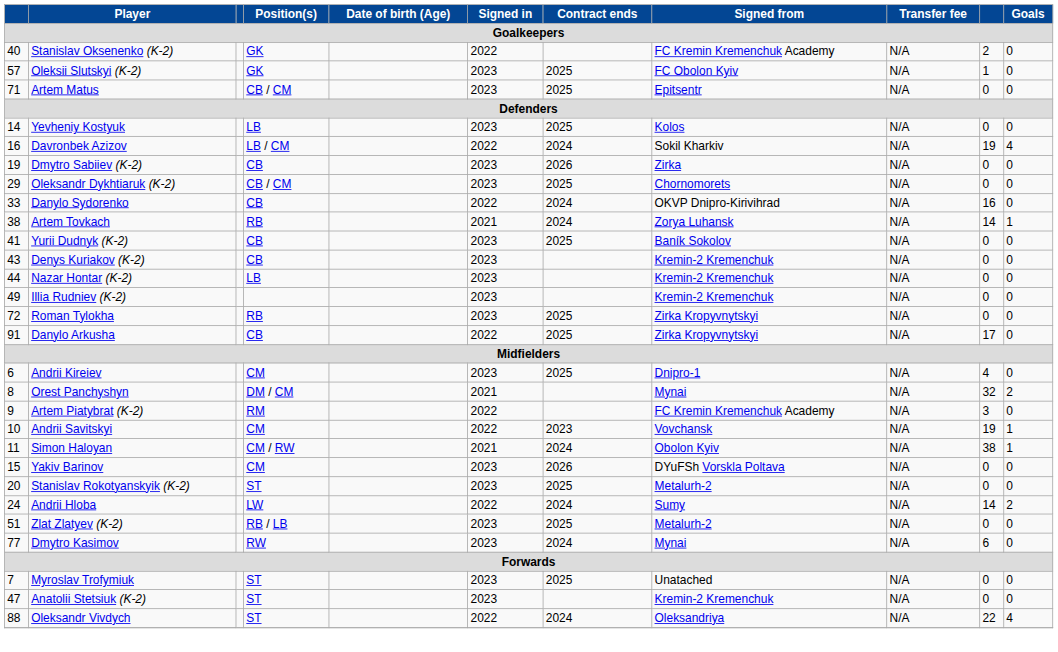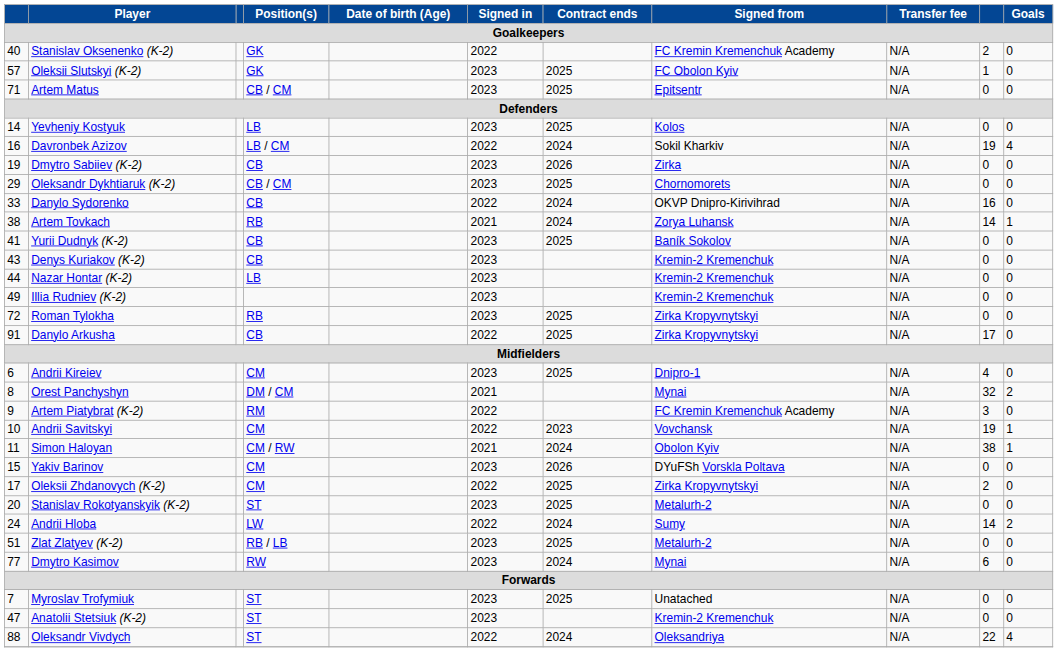+ row: 17 | Oleksii Zhdanovych (K-2) | CM | 2022 | 2025 | Zirka Kropyvnytskyi | N/A | 2 | 0
